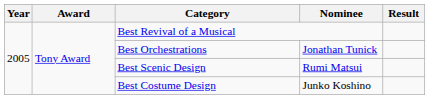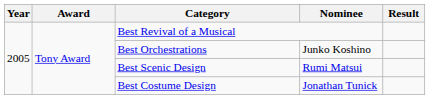Best Orchestrations | Nominee: Jonathan Tunick -> Junko Koshino
Best Costume Design | Nominee: Junko Koshino -> Jonathan Tunick
